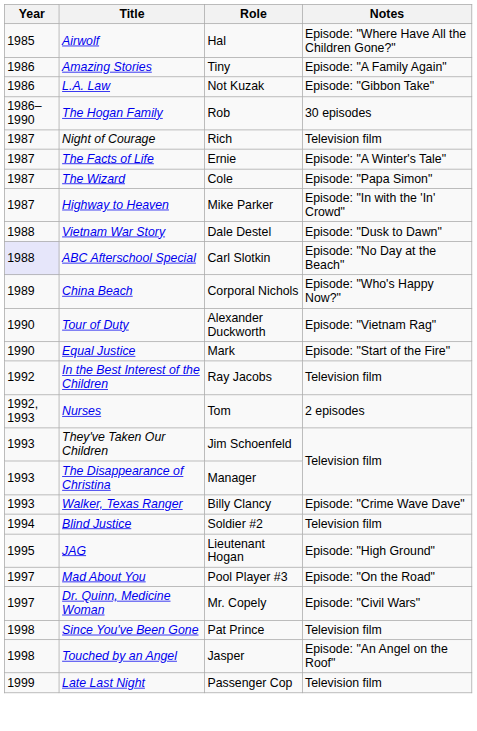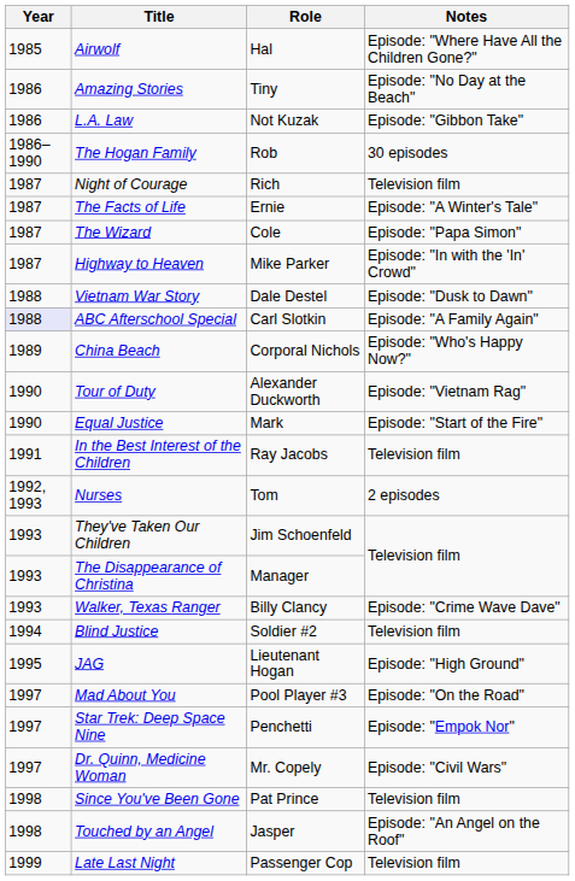Amazing Stories | Notes: Episode: "A Family Again" -> Episode: "No Day at the Beach"
ABC Afterschool Special | Notes: Episode: "No Day at the Beach" -> Episode: "A Family Again"
In the Best Interest of the Children | Year: 1992 -> 1991
+ row: 1997 | Star Trek: Deep Space Nine | Penchetti | Episode: "Empok Nor"
